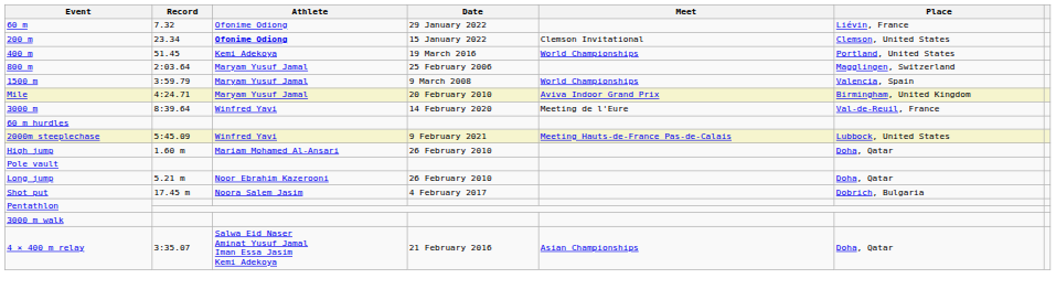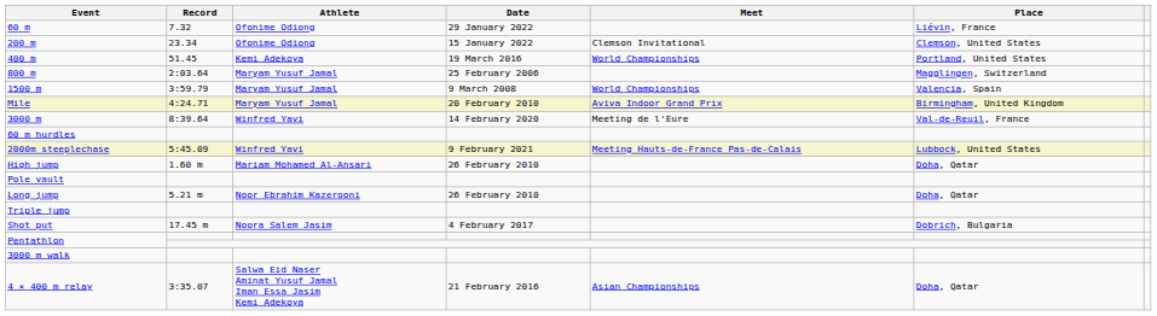200 m | Athlete: bold -> normal
+ row: Triple jump
